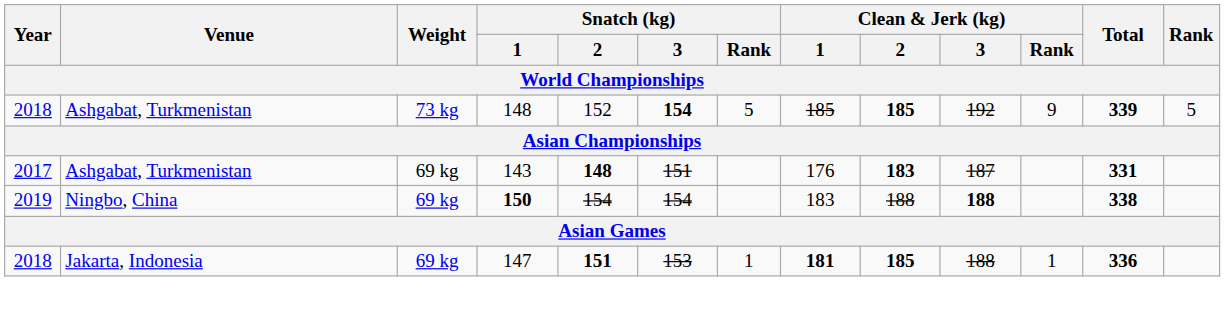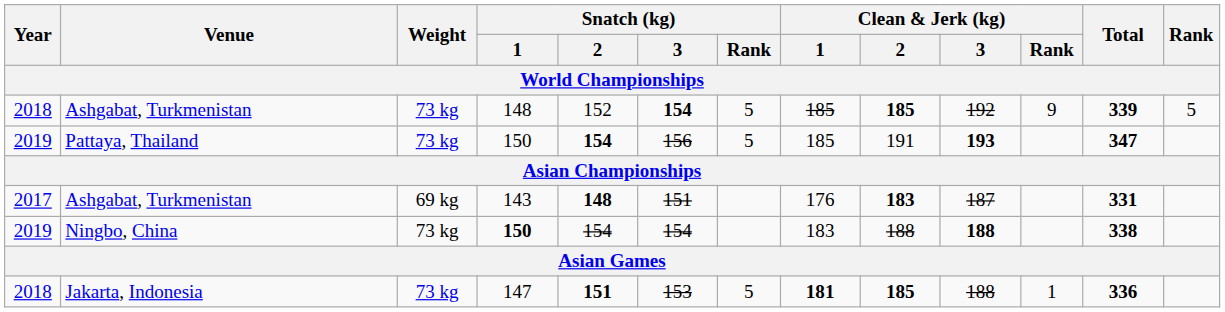+ row: 2019 | Pattaya, Thailand | 73 kg | 150 | 154 | 156 | 5 | 185 | 191 | 193 | 347
Ningbo, China | Weight: 69 kg -> 73 kg
Jakarta, Indonesia | Weight: 69 kg -> 73 kg
Jakarta, Indonesia | Snatch (kg) / Rank: 1 -> 5
